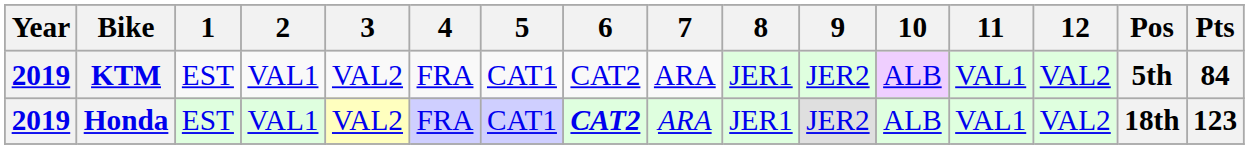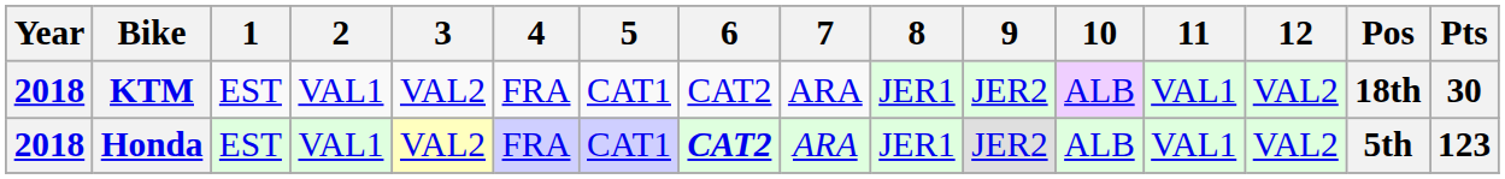KTM | Year: 2019 -> 2018
KTM | Pos: 5th -> 18th
KTM | Pts: 84 -> 30
Honda | Year: 2019 -> 2018
Honda | Pos: 18th -> 5th
